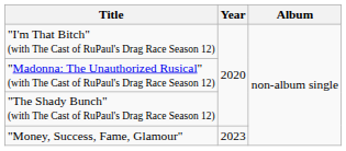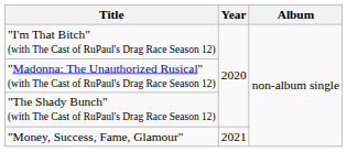"Money, Success, Fame, Glamour" | Year: 2023 -> 2021
